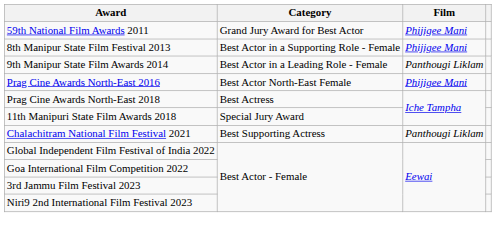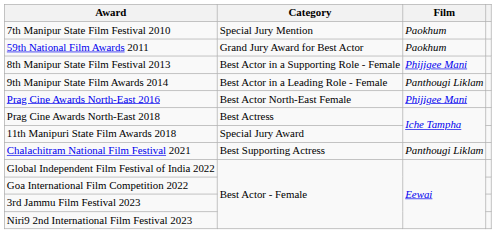+ row: 7th Manipur State Film Festival 2010 | Special Jury Mention | Paokhum
59th National Film Awards 2011 | Film: Phijigee Mani -> Paokhum
